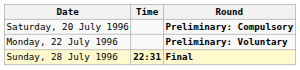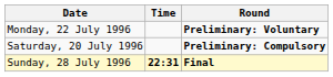rows swapped: Saturday, 20 July 1996 <-> Monday, 22 July 1996
